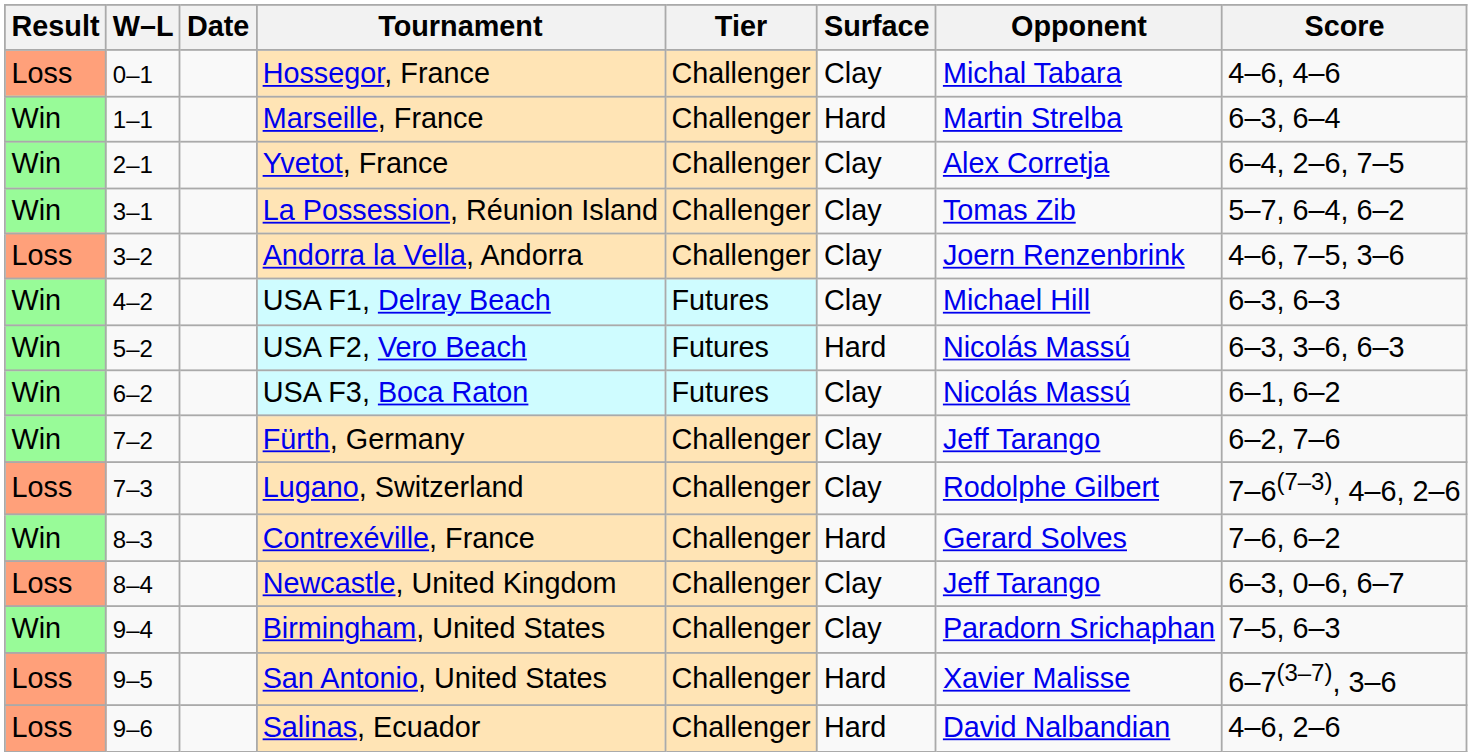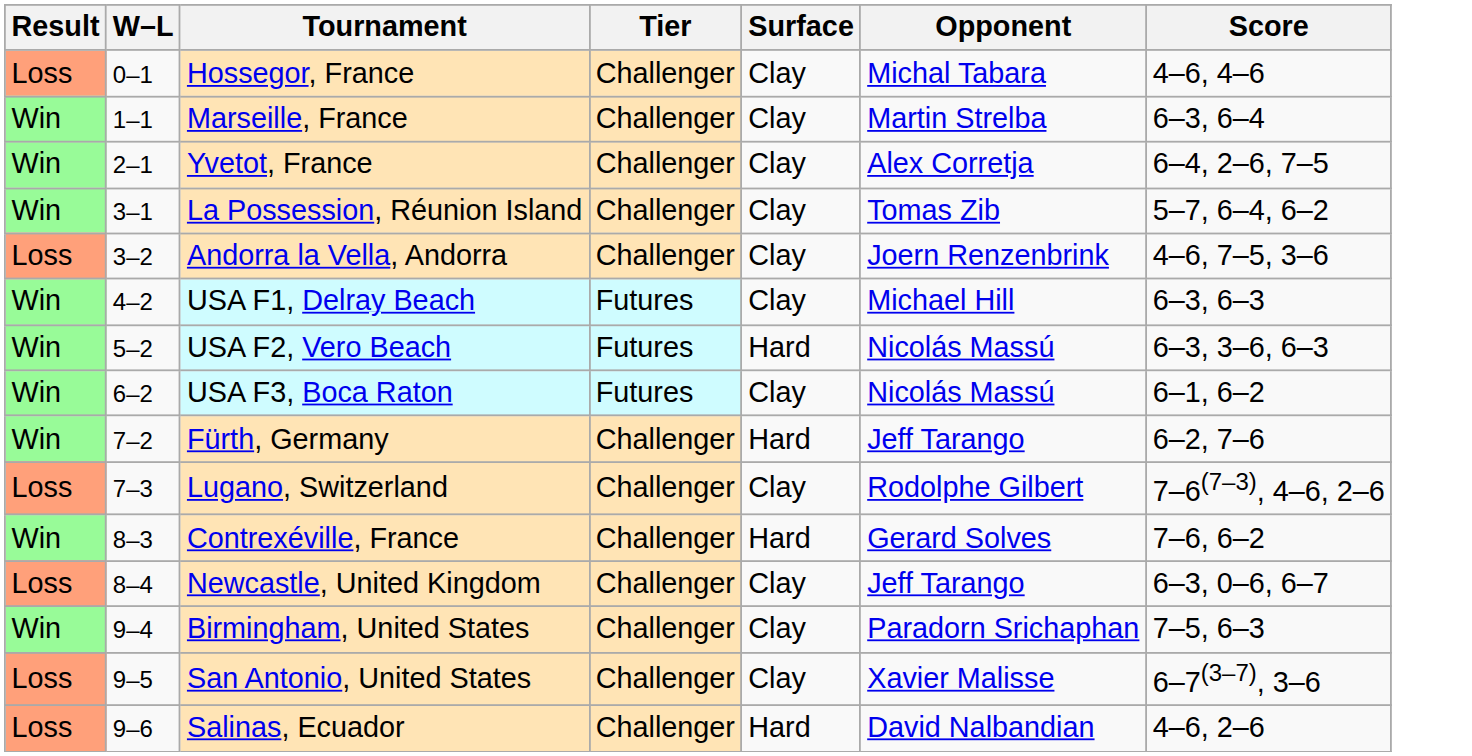- column: Date
Marseille, France | Surface: Hard -> Clay
Fürth, Germany | Surface: Clay -> Hard
San Antonio, United States | Surface: Hard -> Clay
